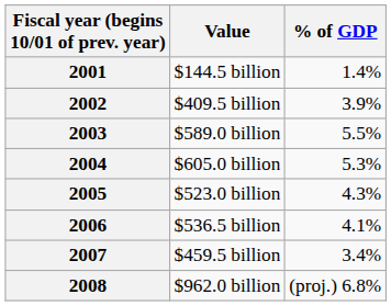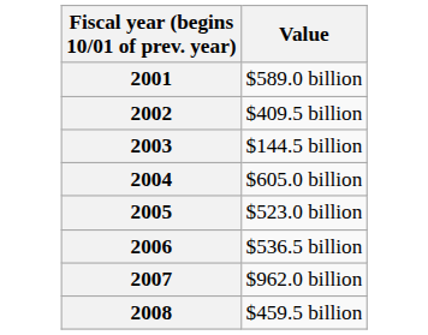- column: % of GDP | 1.4% | 3.9% | 5.5% | 5.3% | 4.3% | 4.1% | 3.4% | (proj.) 6.8%
2001 | Value: $144.5 billion -> $589.0 billion
2003 | Value: $589.0 billion -> $144.5 billion
2007 | Value: $459.5 billion -> $962.0 billion
2008 | Value: $962.0 billion -> $459.5 billion
